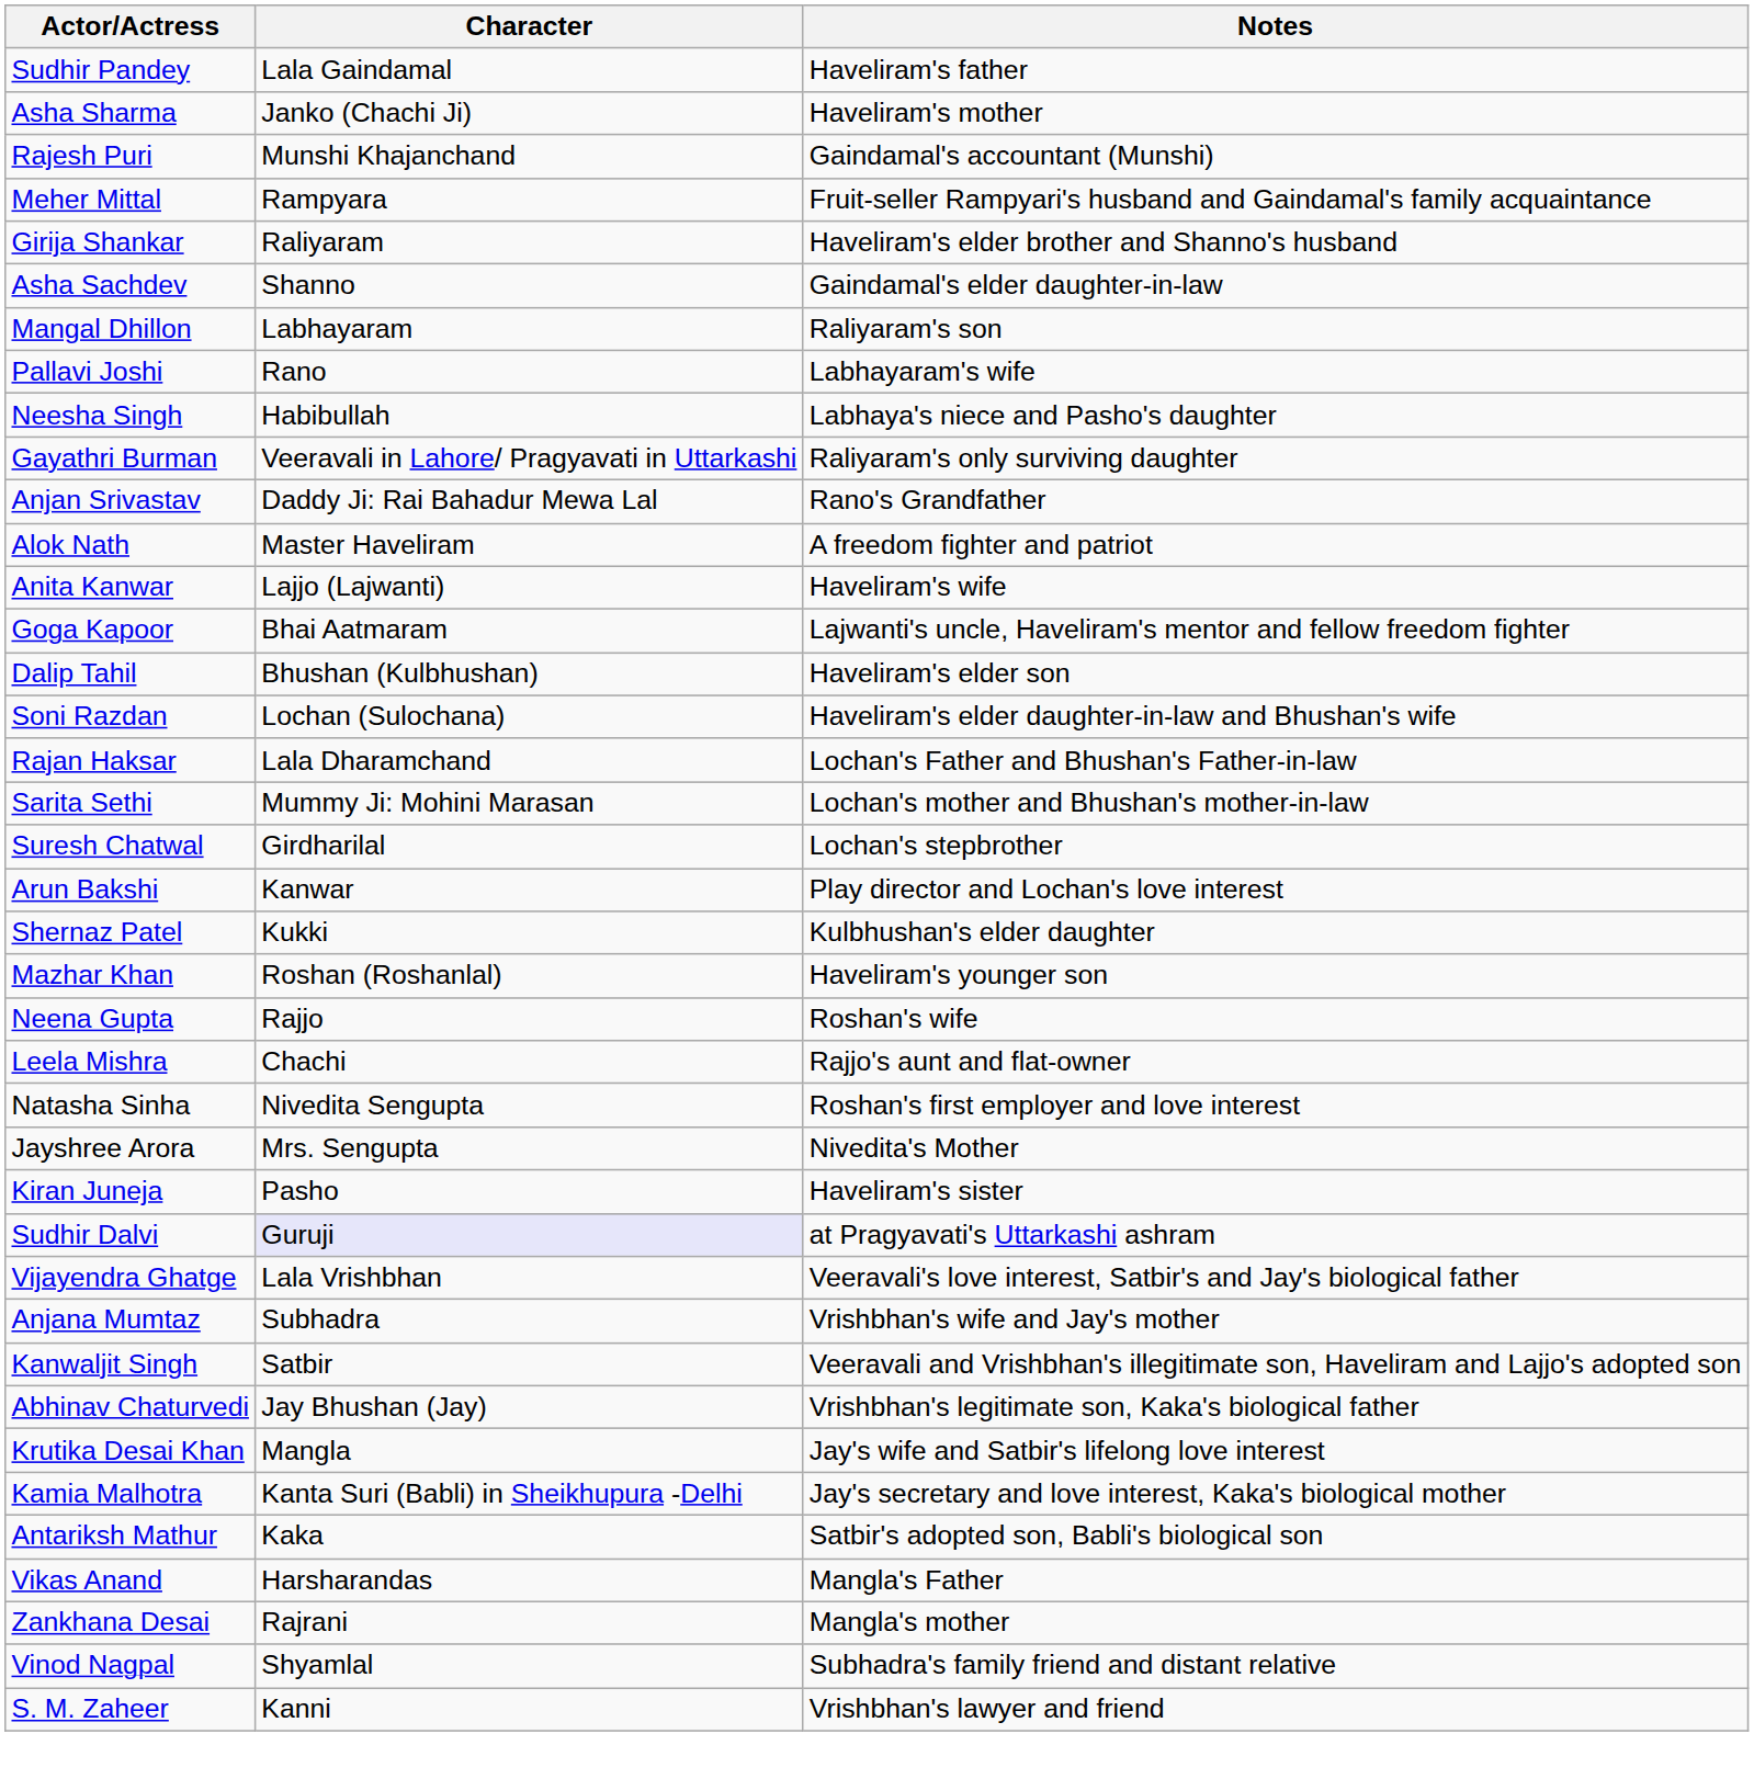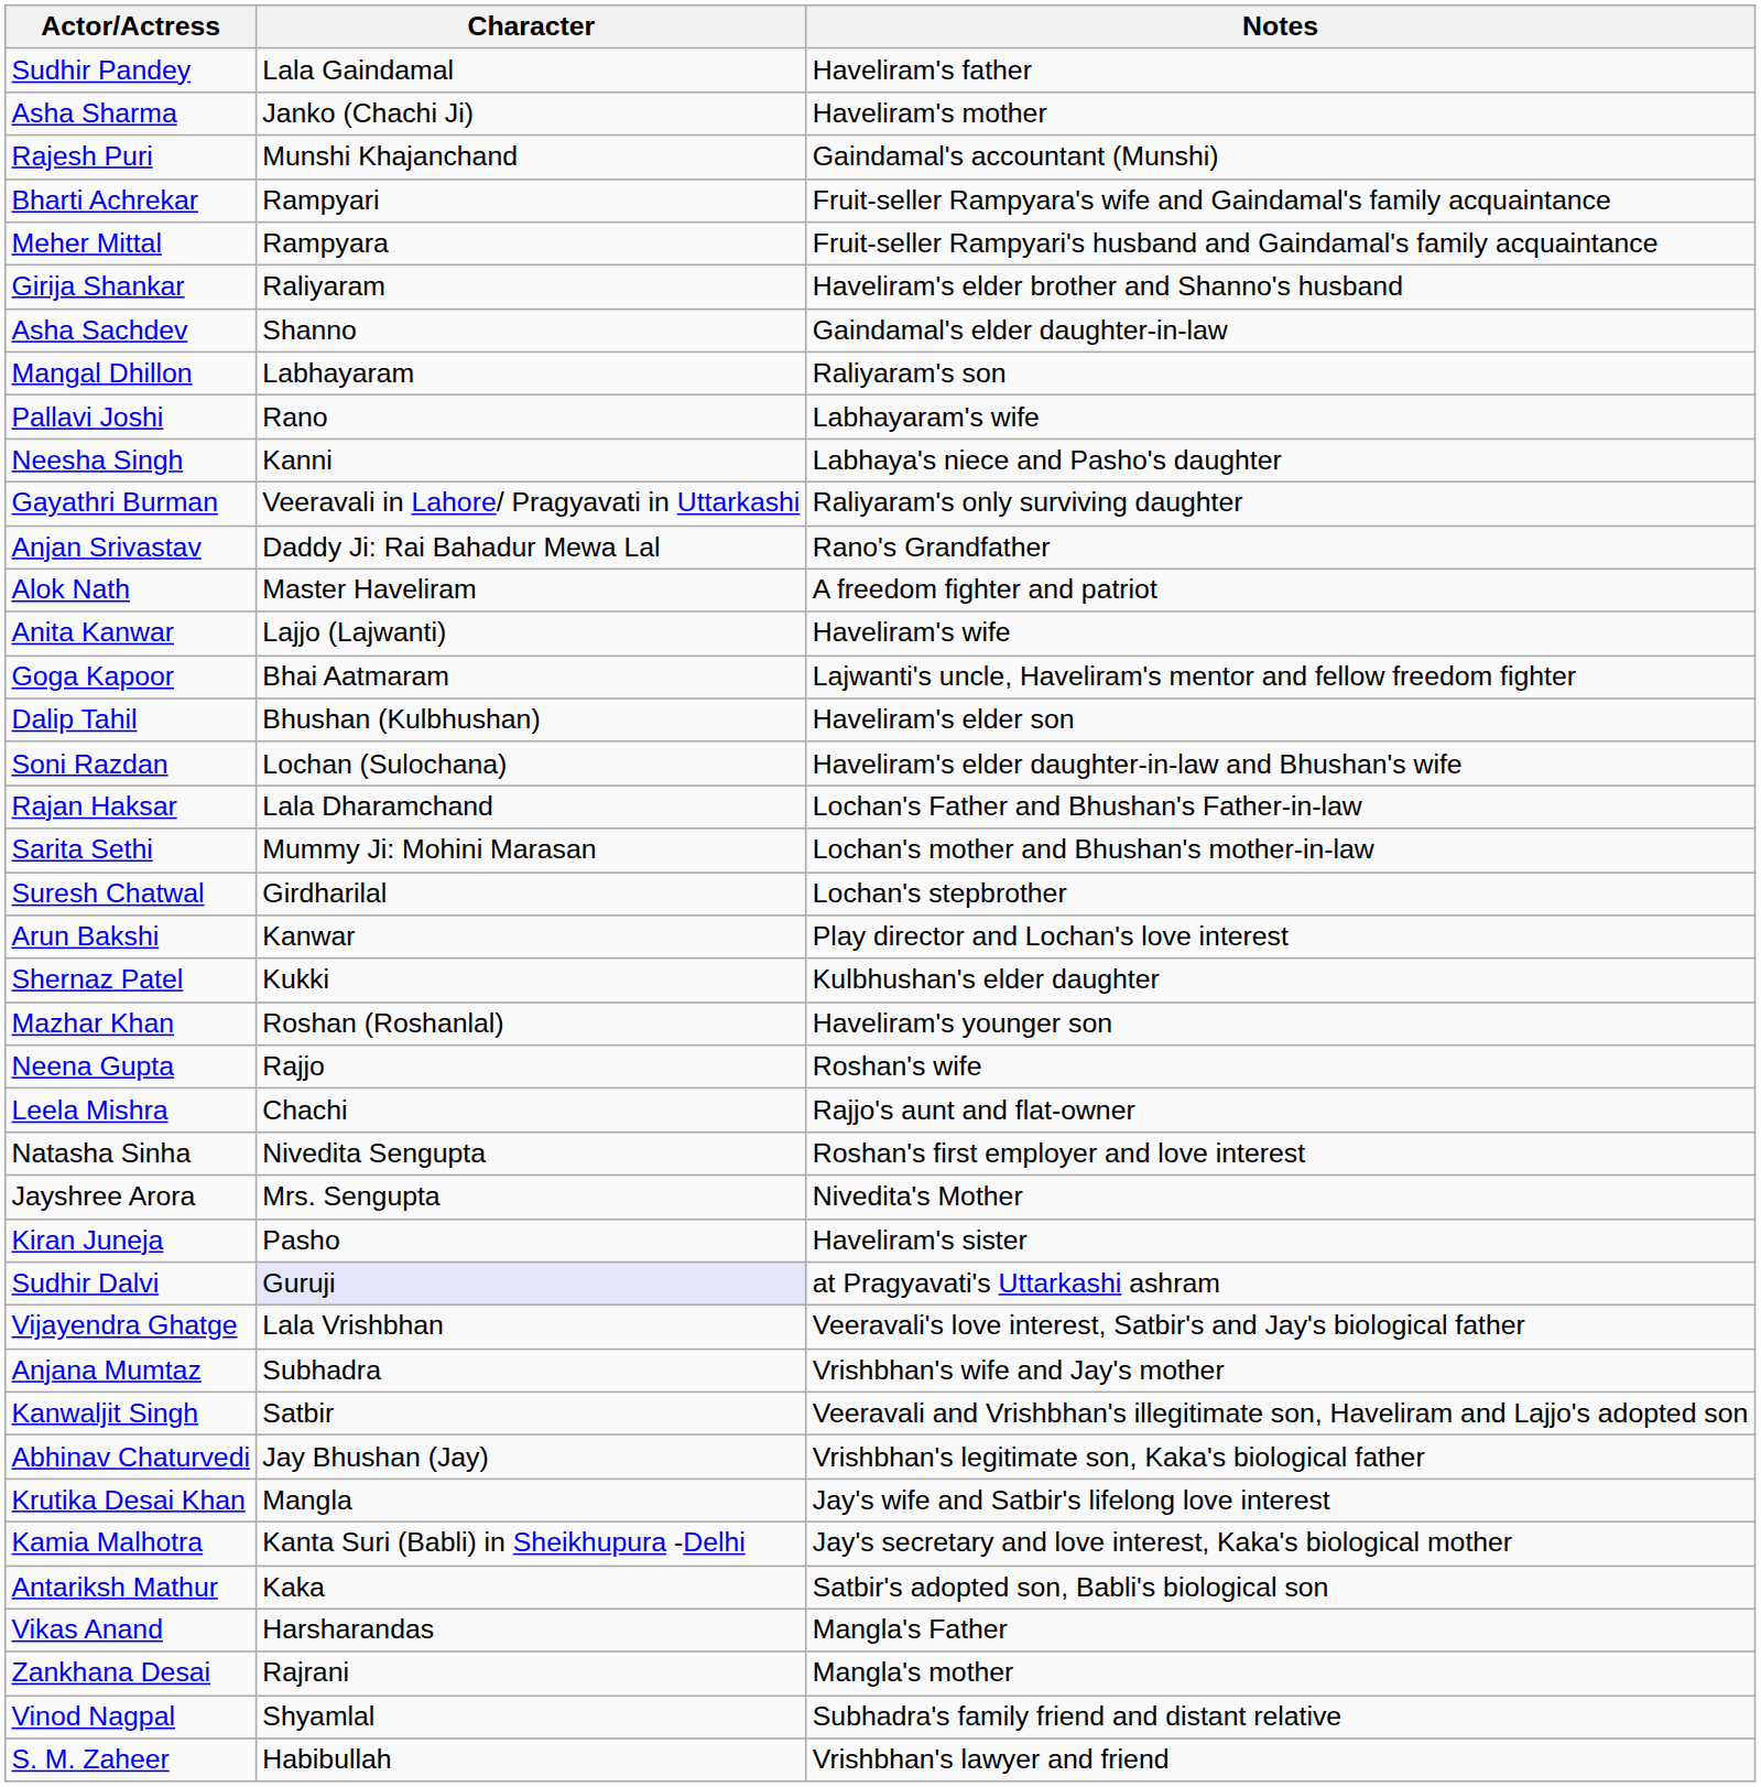+ row: Bharti Achrekar | Rampyari | Fruit-seller Rampyara's wife and Gaindamal's family acquaintance
Neesha Singh | Character: Habibullah -> Kanni
S. M. Zaheer | Character: Kanni -> Habibullah
